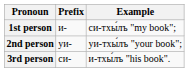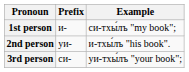2nd person | Example: уи-тхы́лъ "your book"; -> и-тхы́лъ "his book".
3rd person | Example: и-тхы́лъ "his book". -> уи-тхы́лъ "your book";
